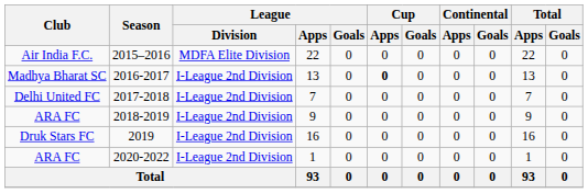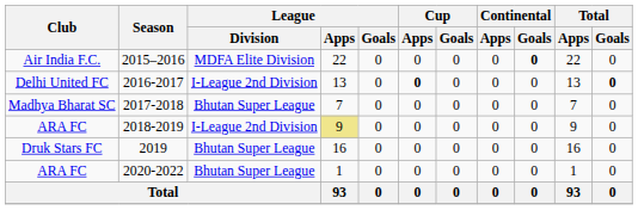2015–2016 | Continental / Goals: normal -> bold
2016-2017 | Club: Madhya Bharat SC -> Delhi United FC
2016-2017 | Total / Goals: normal -> bold
2017-2018 | Club: Delhi United FC -> Madhya Bharat SC
2017-2018 | League / Division: I-League 2nd Division -> Bhutan Super League
2018-2019 | League / Apps: no background -> khaki background
2019 | League / Division: I-League 2nd Division -> Bhutan Super League
2020-2022 | League / Division: I-League 2nd Division -> Bhutan Super League
